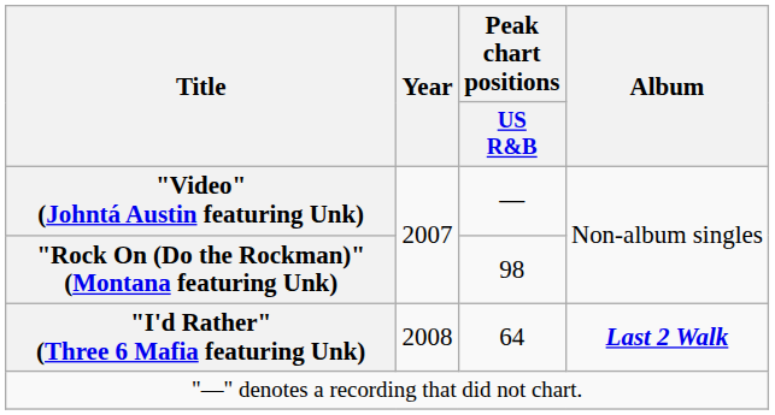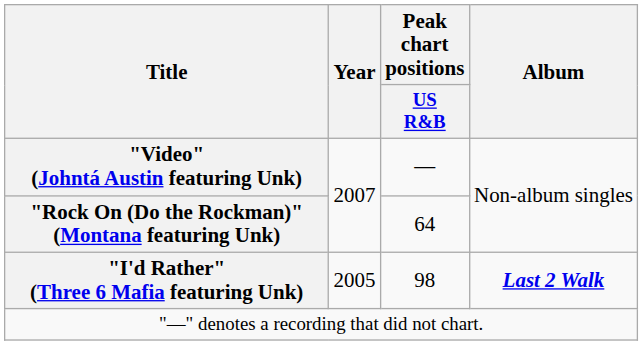"Rock On (Do the Rockman)" (Montana featuring Unk) | Peak chart positions / US R&B: 98 -> 64
"I'd Rather" (Three 6 Mafia featuring Unk) | Year: 2008 -> 2005
"I'd Rather" (Three 6 Mafia featuring Unk) | Peak chart positions / US R&B: 64 -> 98
